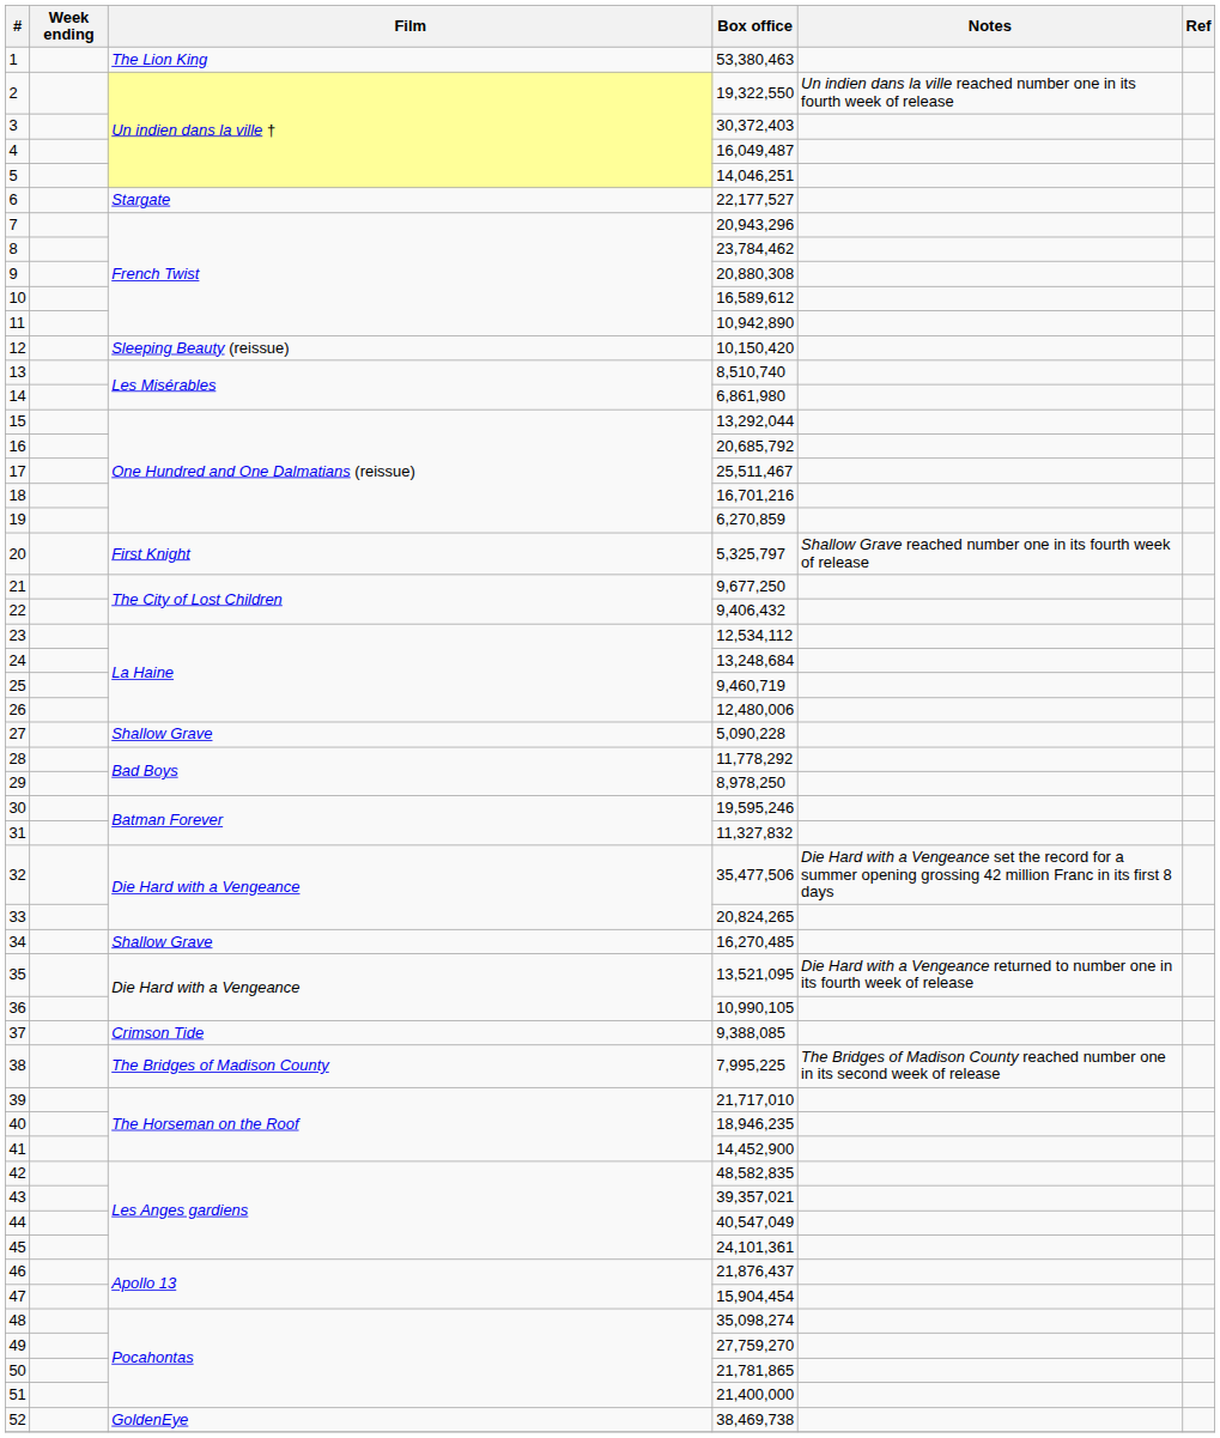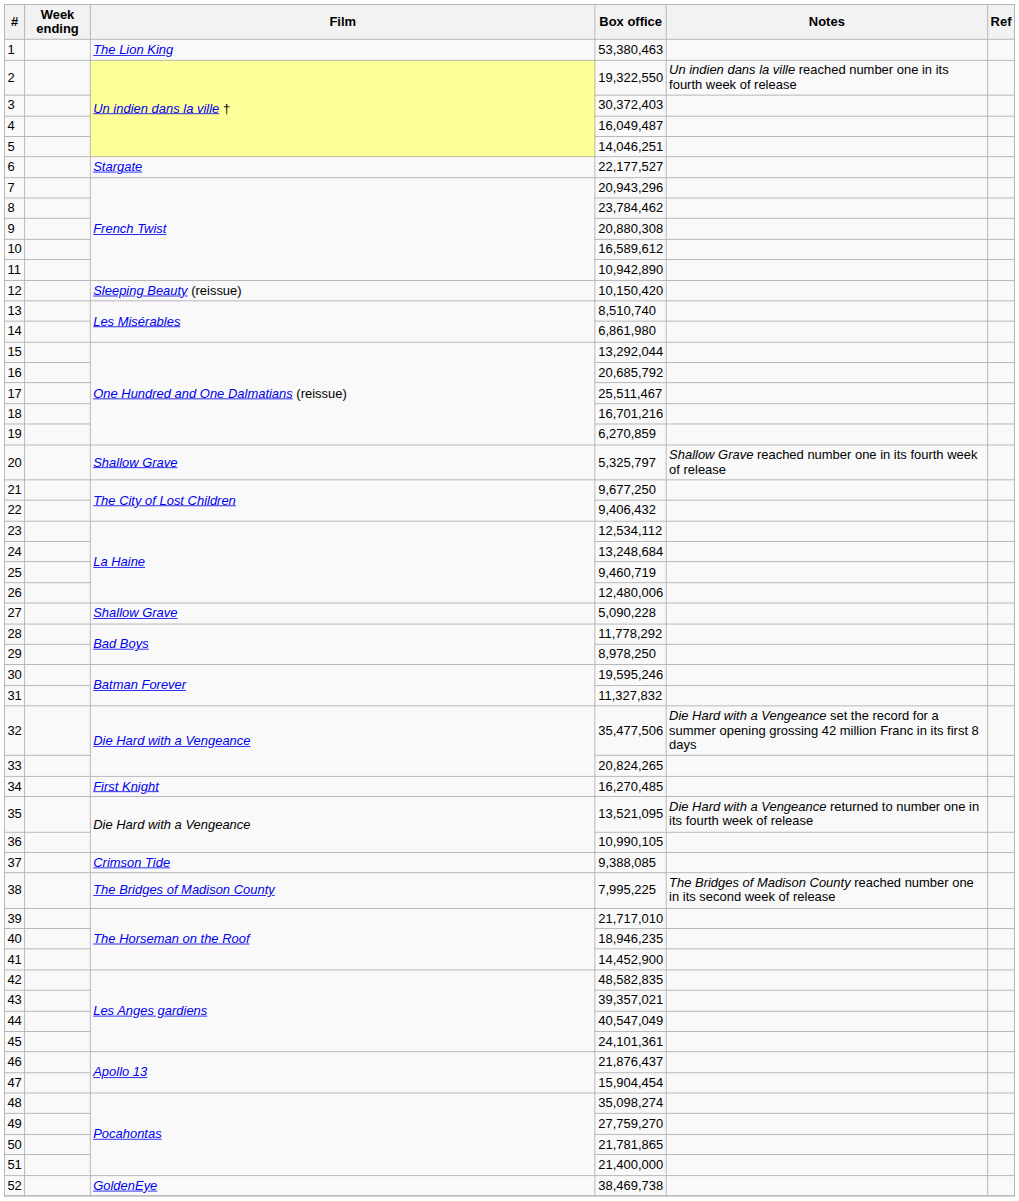20 | Film: First Knight -> Shallow Grave
34 | Film: Shallow Grave -> First Knight
